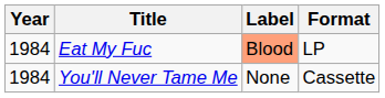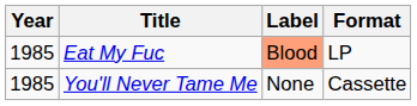Eat My Fuc | Year: 1984 -> 1985
You'll Never Tame Me | Year: 1984 -> 1985
